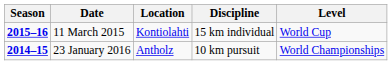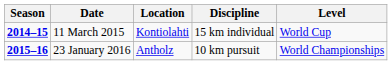11 March 2015 | Season: 2015–16 -> 2014–15
23 January 2016 | Season: 2014–15 -> 2015–16
